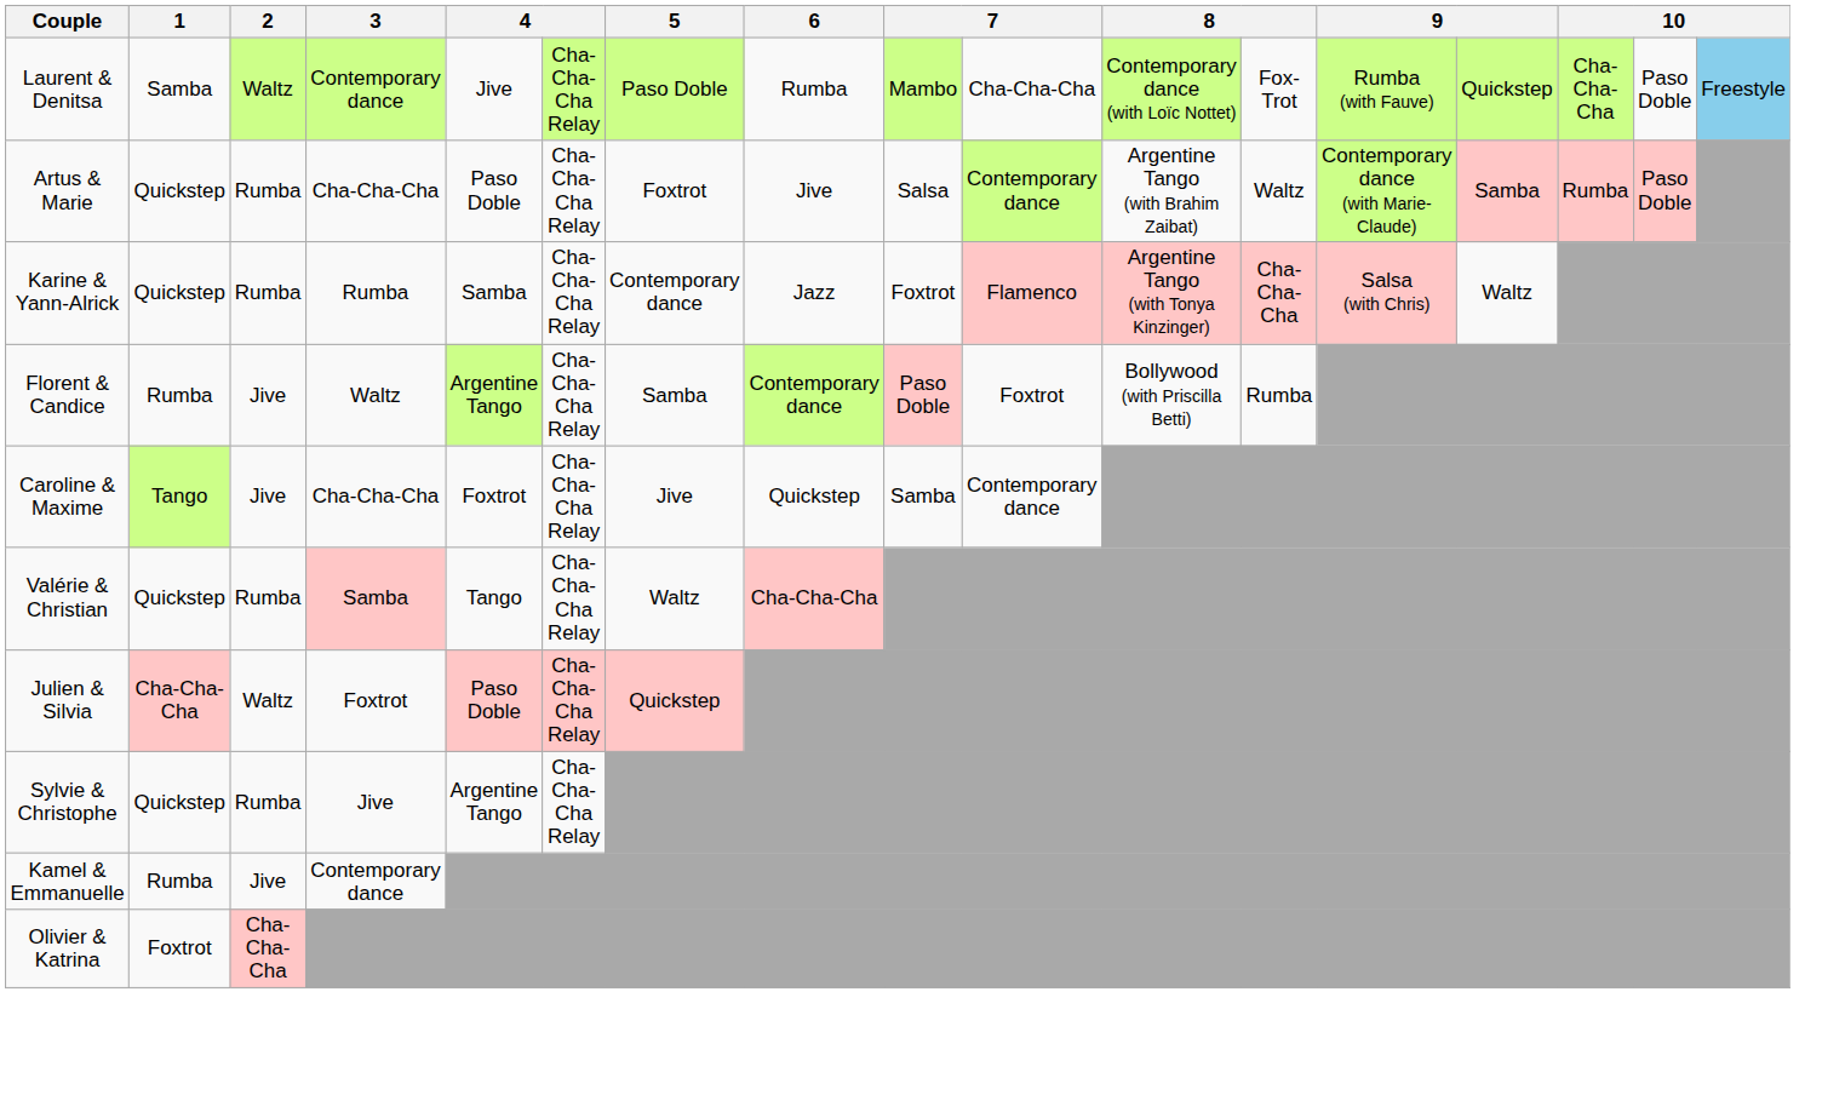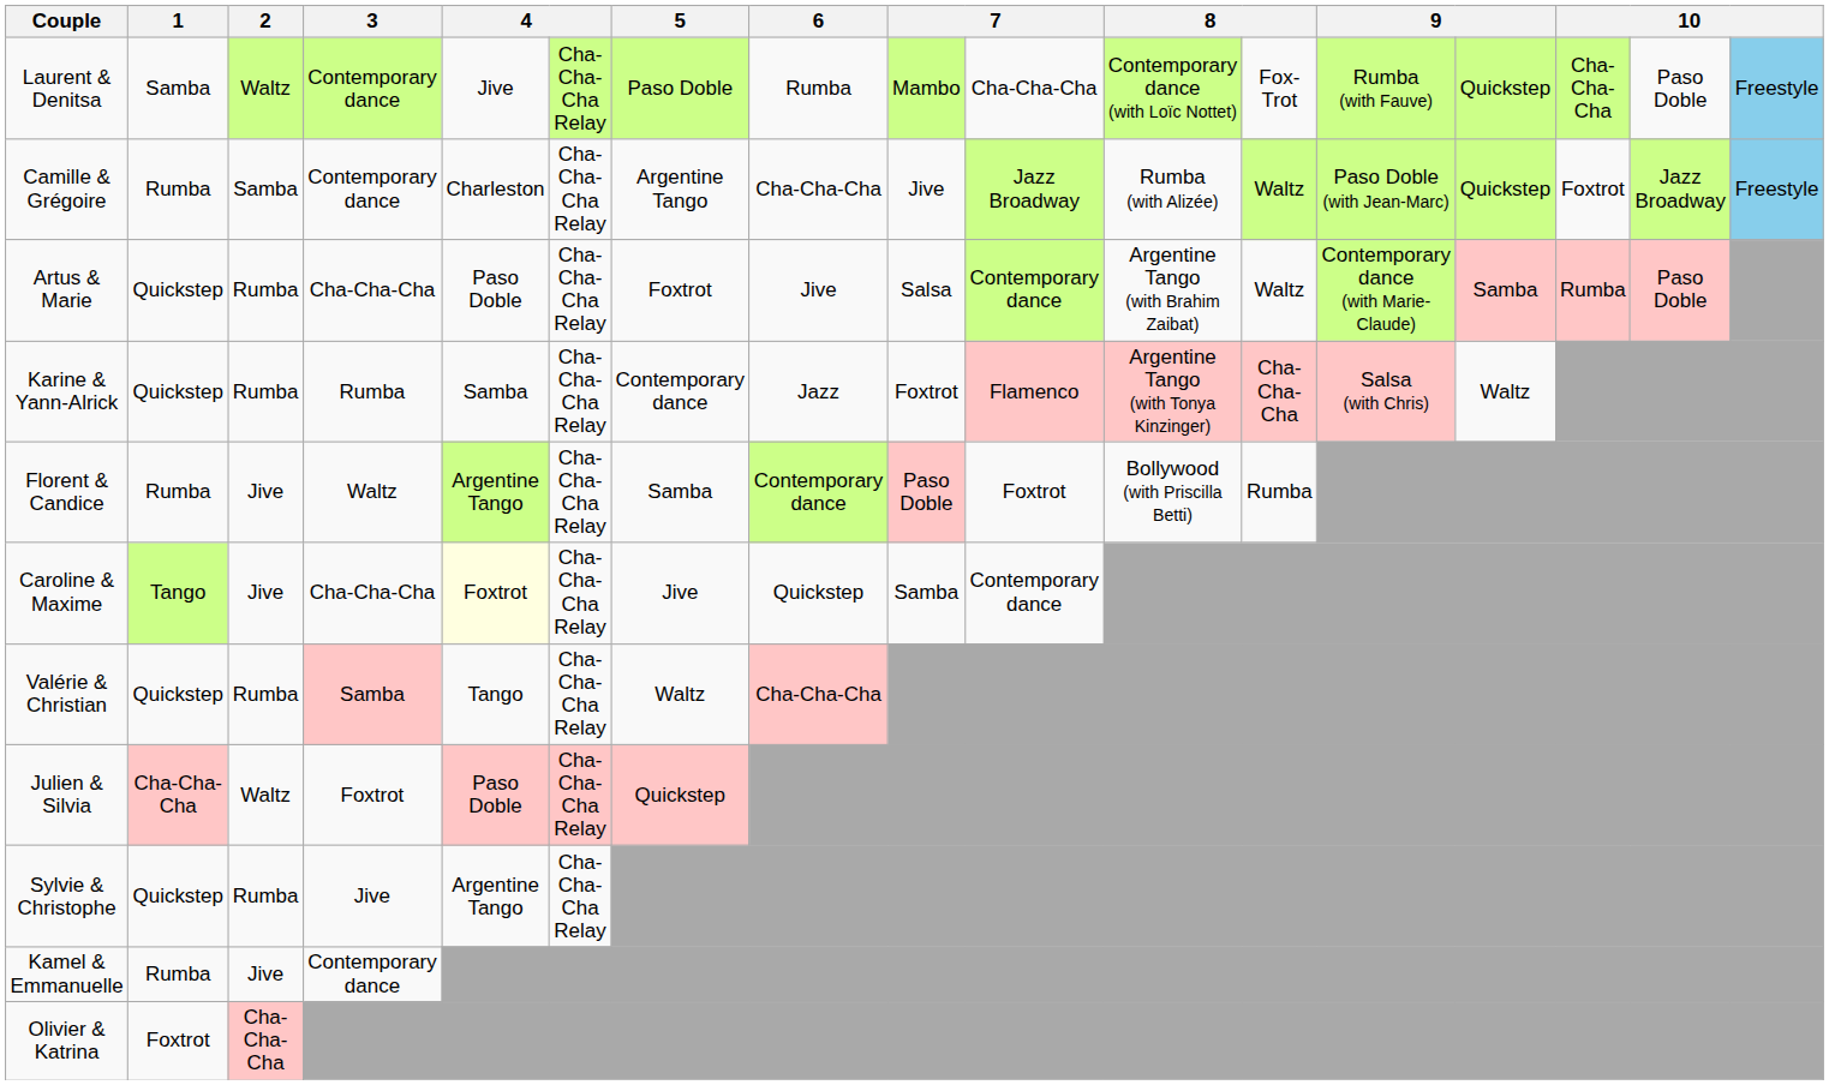+ row: Camille & Grégoire | Rumba | Samba | Contemporary dance | Charleston | Cha-Cha-Cha Relay | Argentine Tango | Cha-Cha-Cha | Jive | Jazz Broadway | Rumba (with Alizée) | Waltz | Paso Doble (with Jean-Marc) | Quickstep | Foxtrot | Jazz Broadway | Freestyle
Caroline & Maxime | column 5: no background -> lightyellow background
